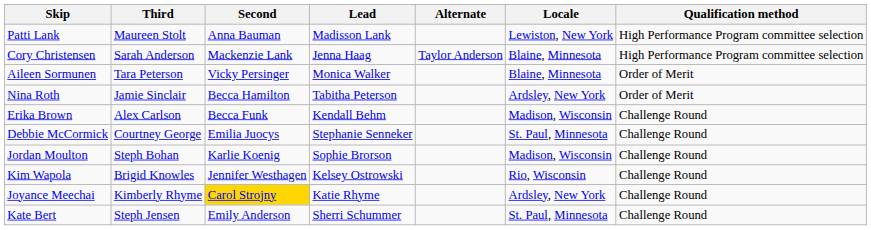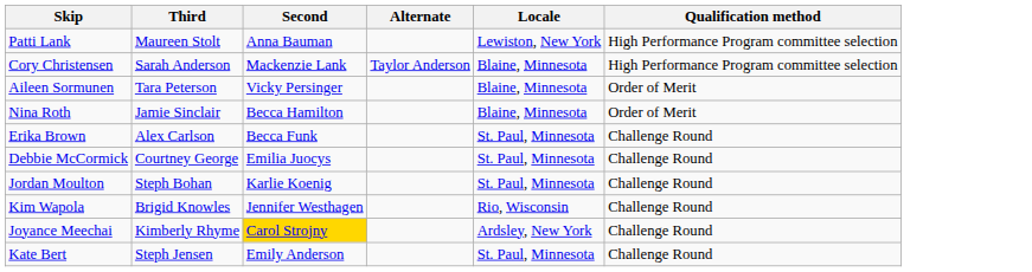- column: Lead | Madisson Lank | Jenna Haag | Monica Walker | Tabitha Peterson | Kendall Behm | Stephanie Senneker | Sophie Brorson | Kelsey Ostrowski | Katie Rhyme | Sherri Schummer
Nina Roth | Locale: Ardsley, New York -> Blaine, Minnesota
Erika Brown | Locale: Madison, Wisconsin -> St. Paul, Minnesota
Jordan Moulton | Locale: Madison, Wisconsin -> St. Paul, Minnesota
